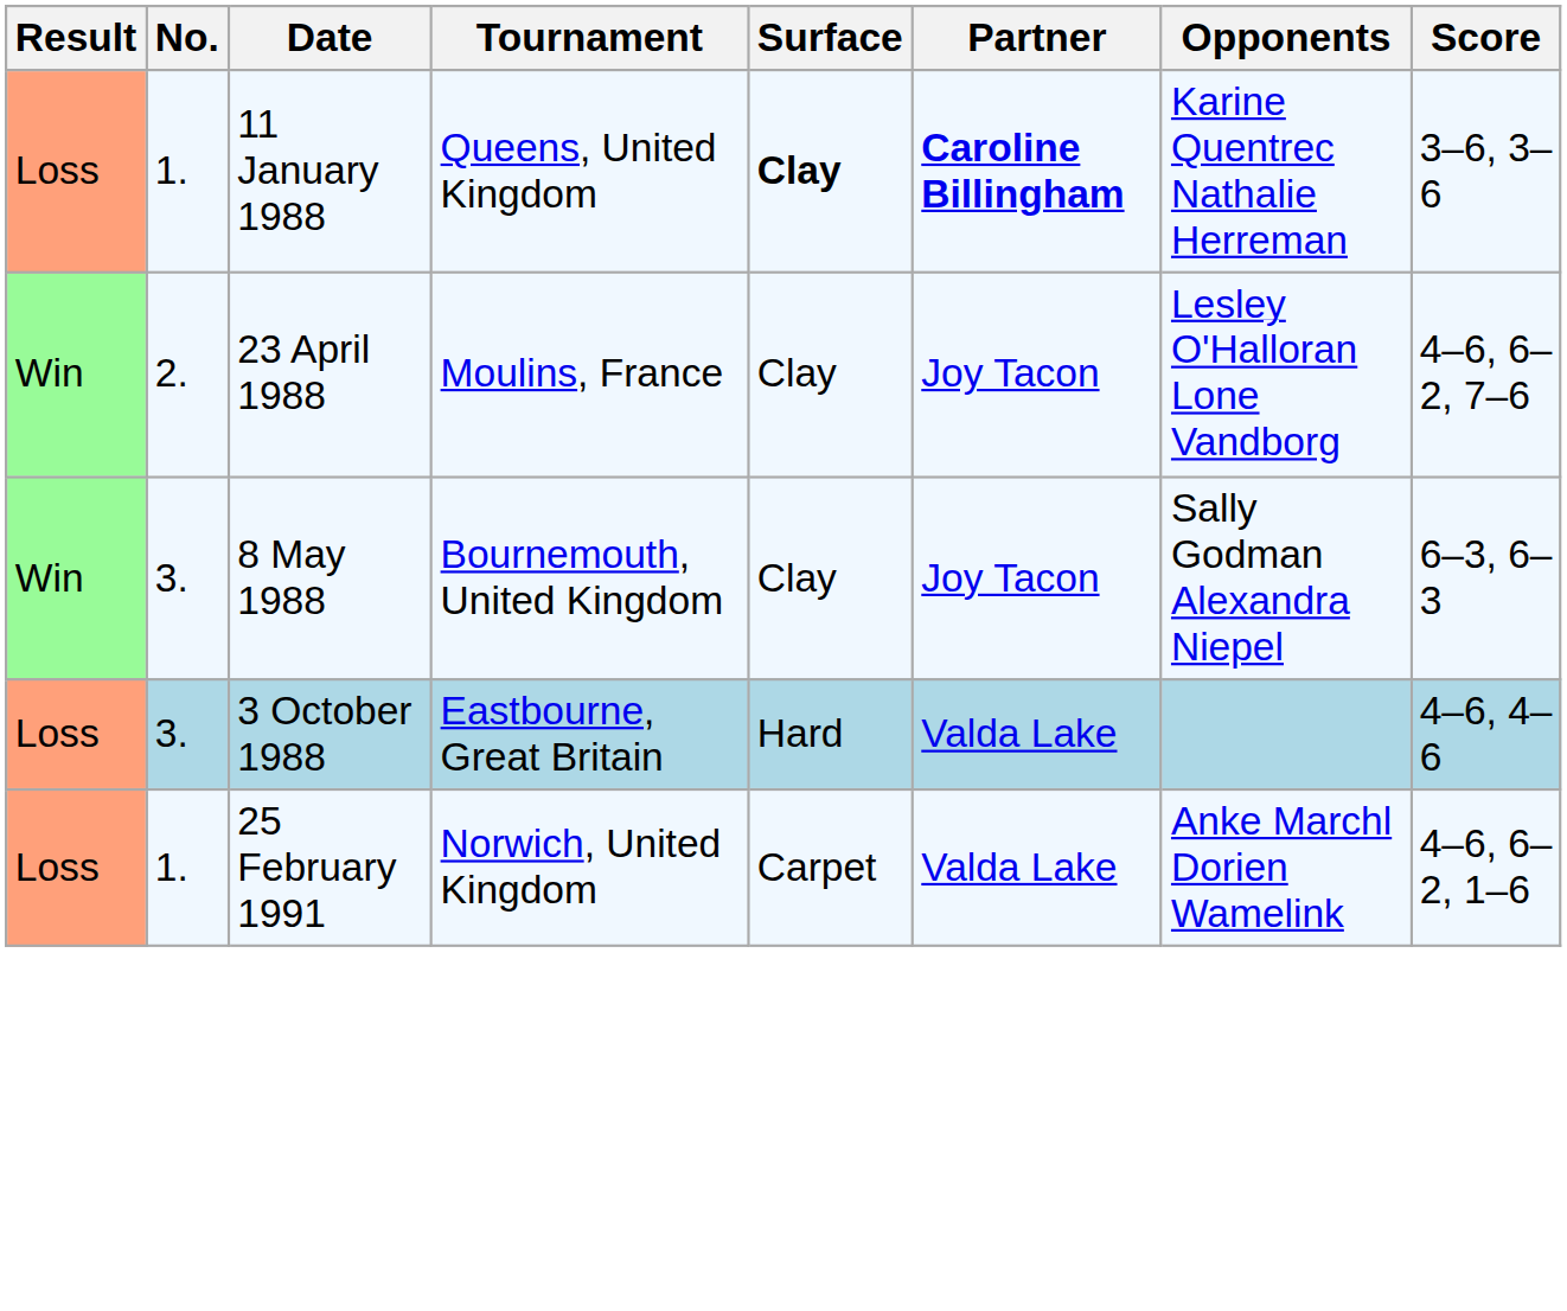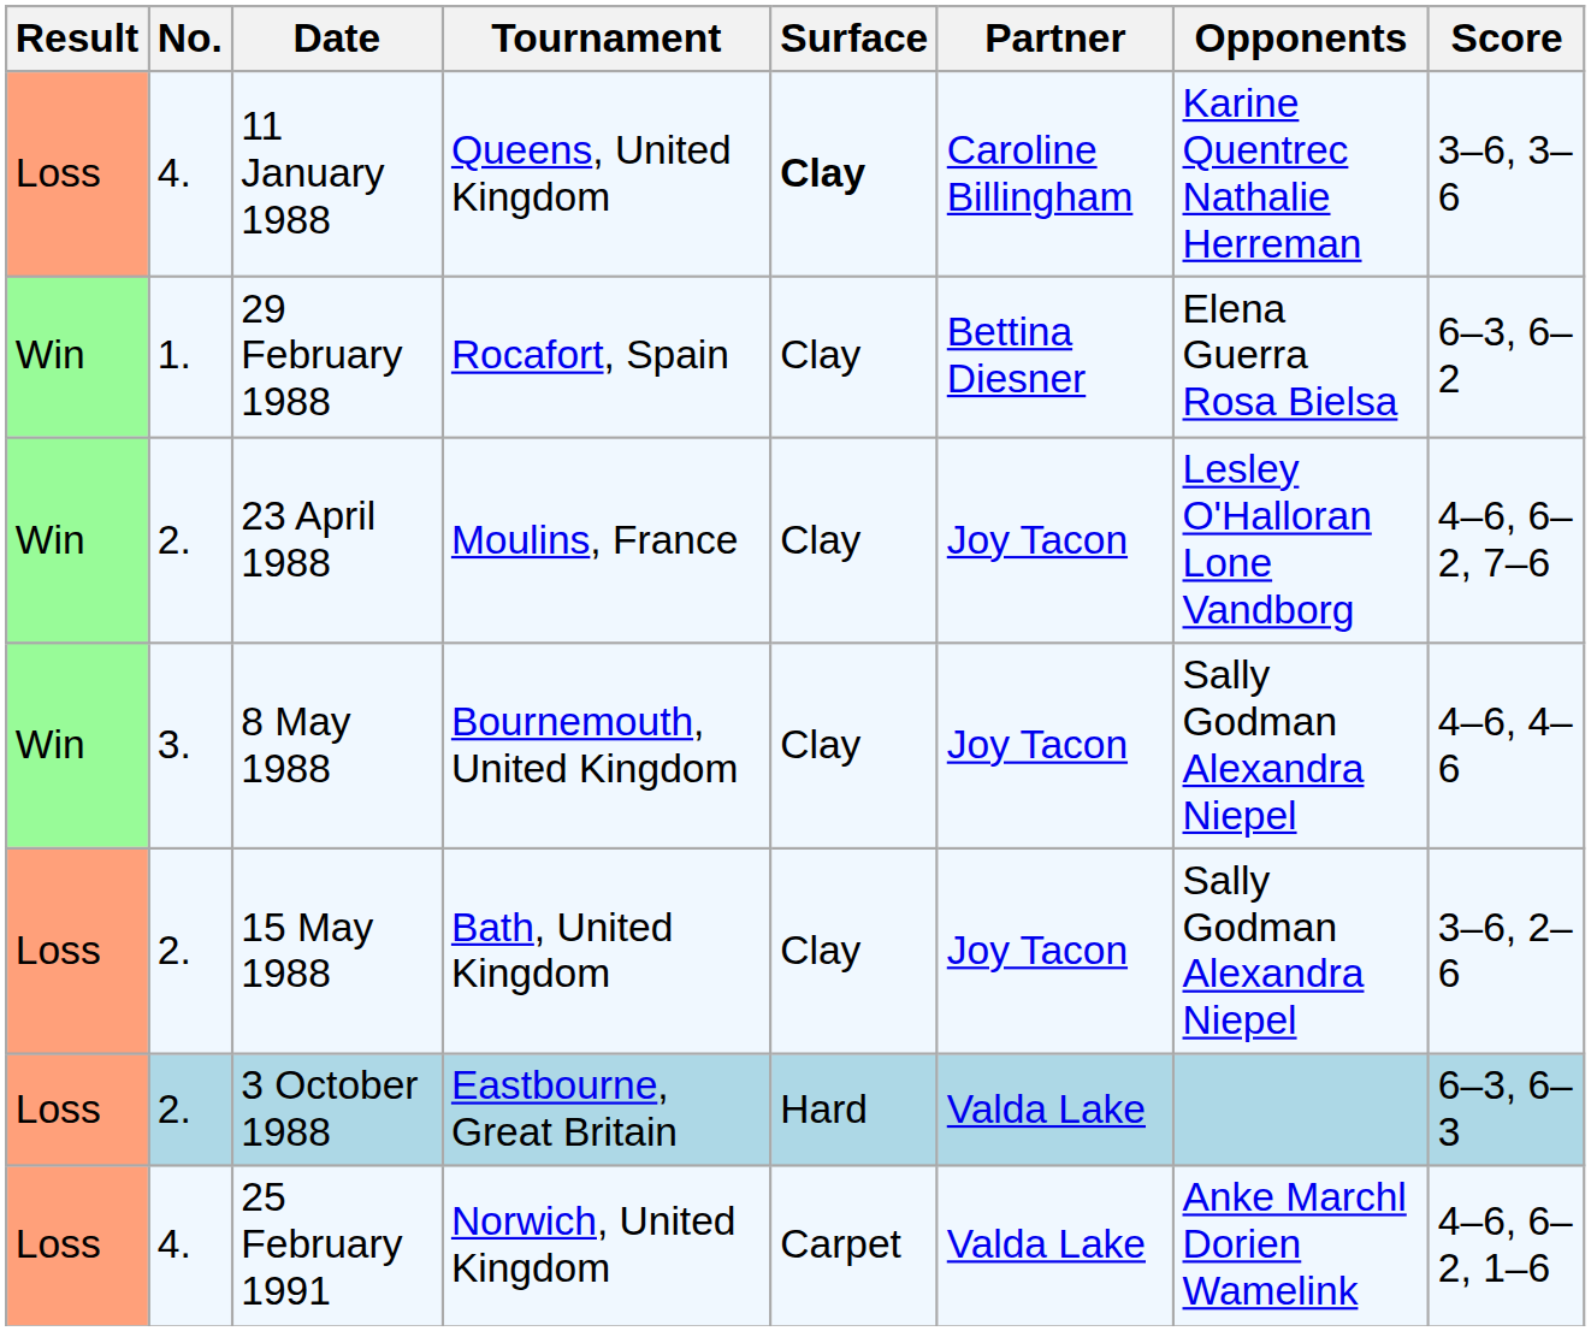11 January 1988 | No.: 1. -> 4.
11 January 1988 | Partner: bold -> normal
+ row: Win | 1. | 29 February 1988 | Rocafort, Spain | Clay | Bettina Diesner | Elena Guerra Rosa Bielsa | 6–3, 6–2
8 May 1988 | Score: 6–3, 6–3 -> 4–6, 4–6
+ row: Loss | 2. | 15 May 1988 | Bath, United Kingdom | Clay | Joy Tacon | Sally Godman Alexandra Niepel | 3–6, 2–6
3 October 1988 | No.: 3. -> 2.
3 October 1988 | Score: 4–6, 4–6 -> 6–3, 6–3
25 February 1991 | No.: 1. -> 4.
